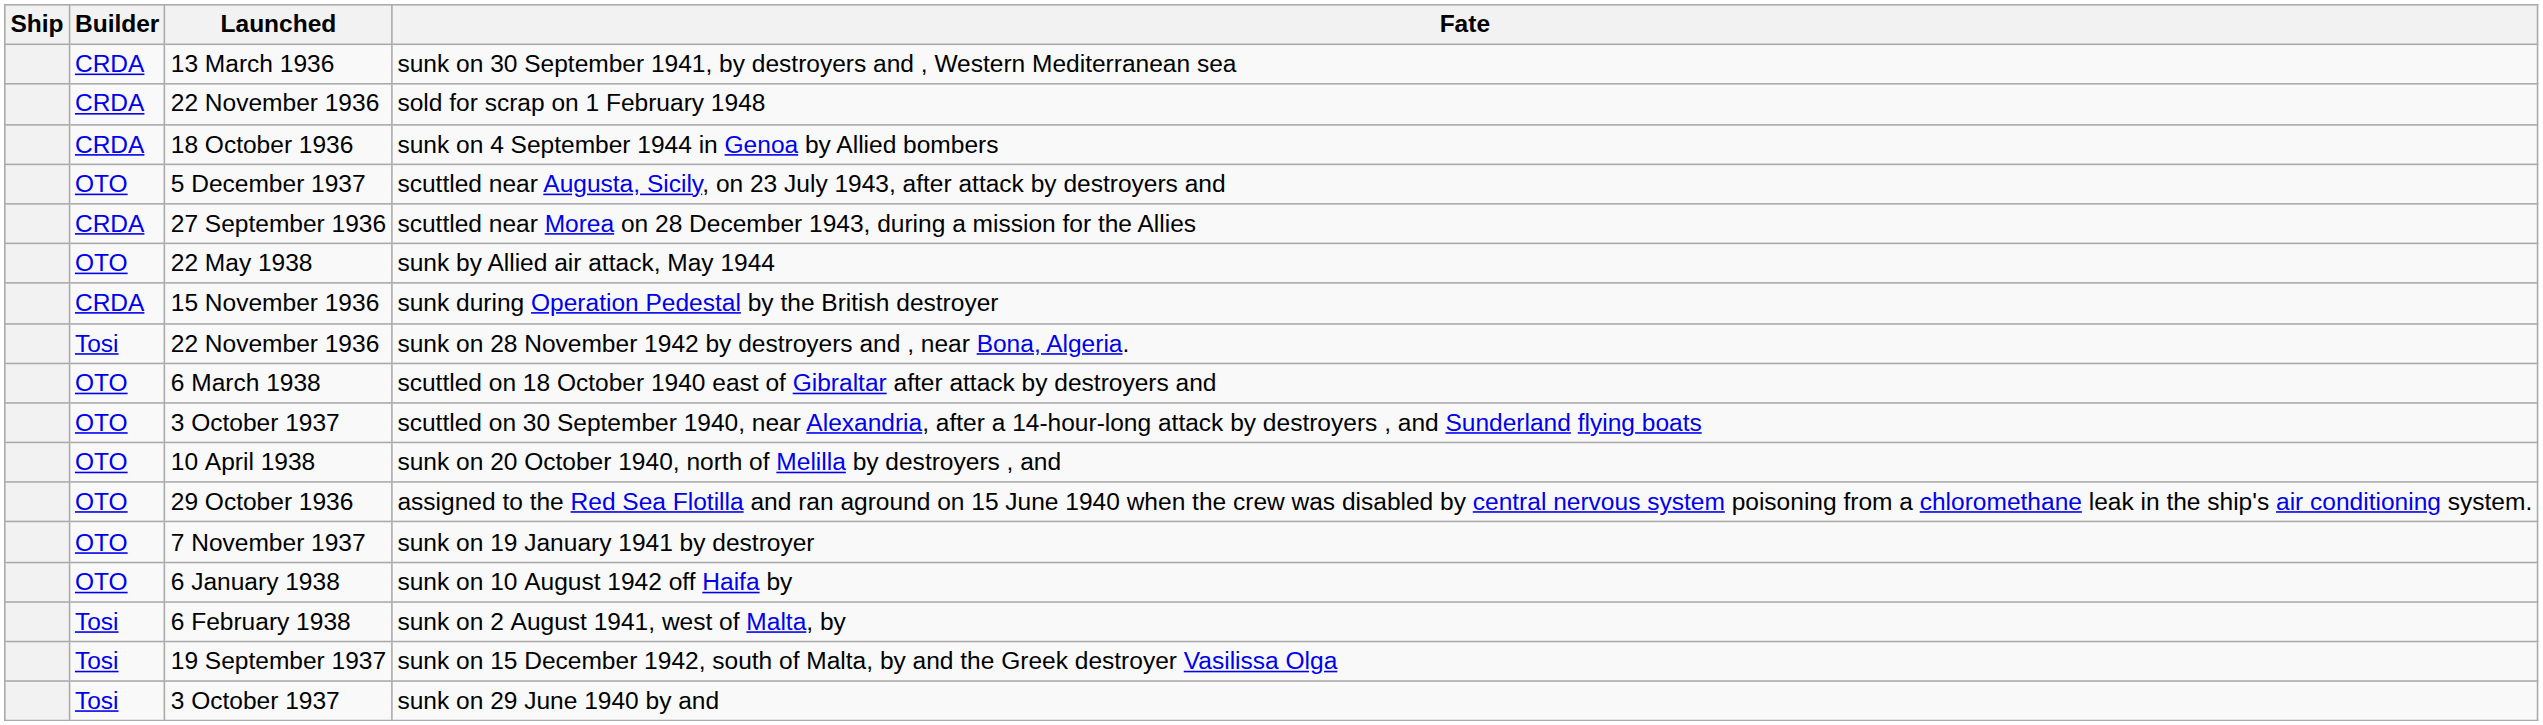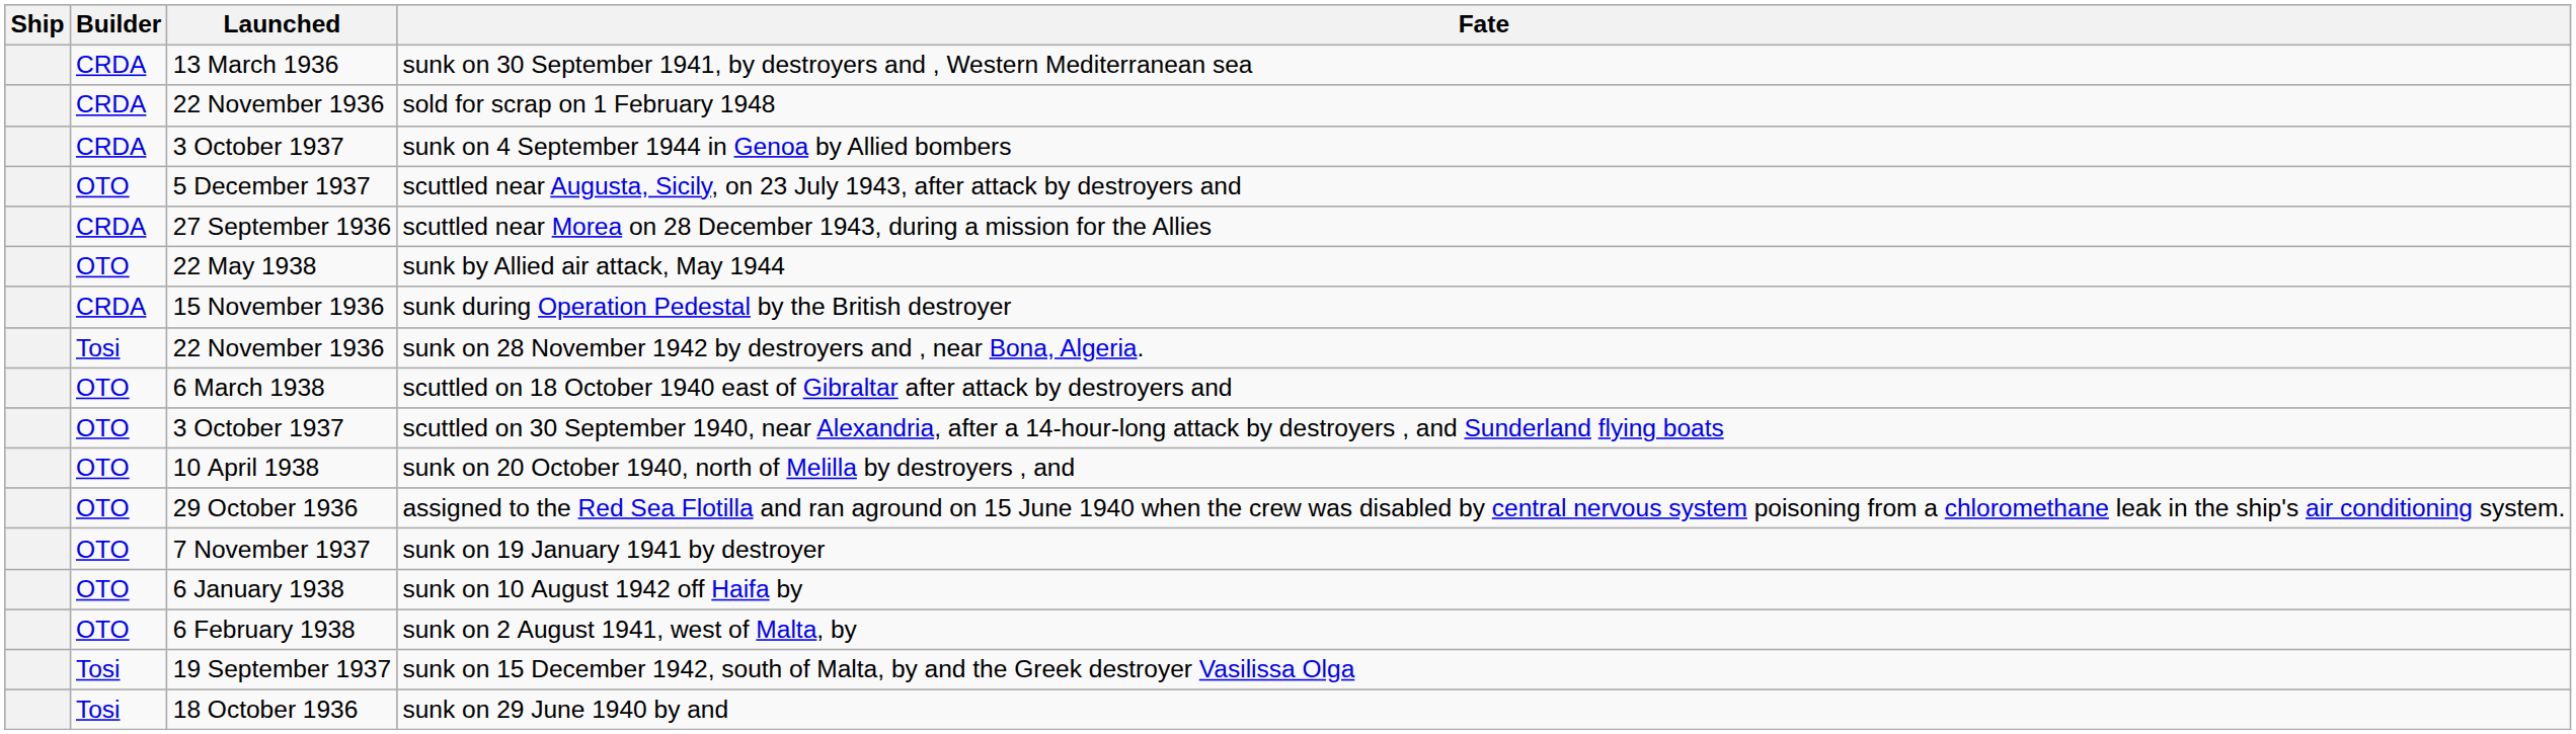sunk on 4 September 1944 in Genoa by Allied bombers | Launched: 18 October 1936 -> 3 October 1937
sunk on 2 August 1941, west of Malta, by | Builder: Tosi -> OTO
sunk on 29 June 1940 by and | Launched: 3 October 1937 -> 18 October 1936
